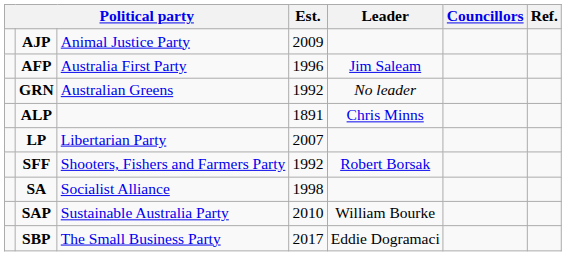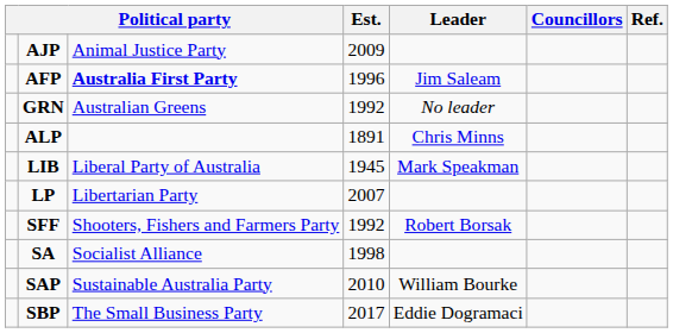AFP | column 3: normal -> bold
+ row: LIB | Liberal Party of Australia | 1945 | Mark Speakman
